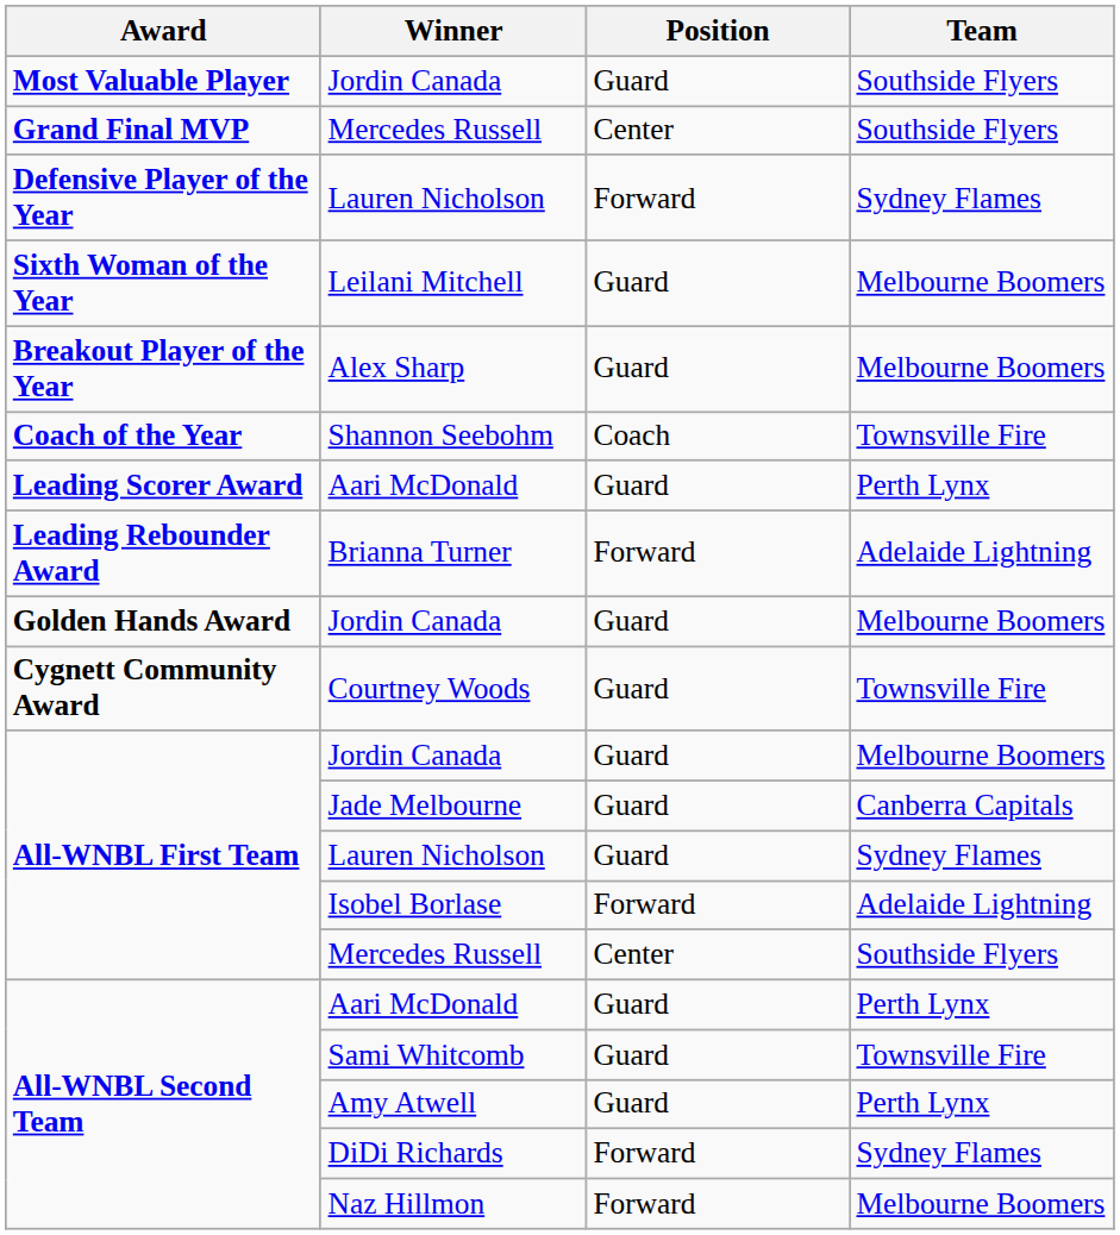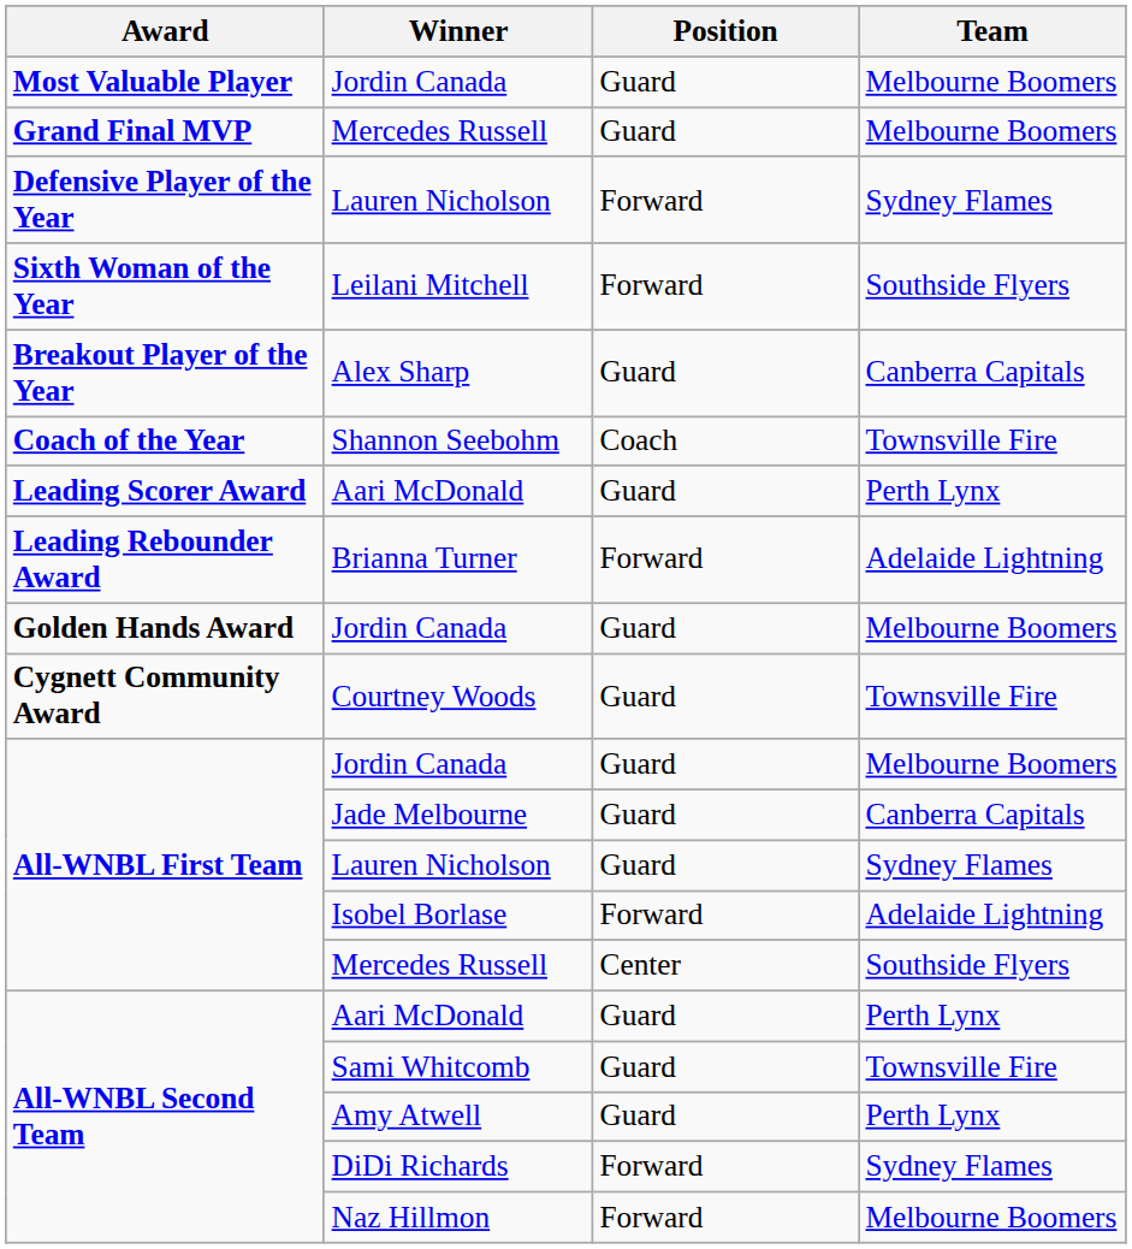Most Valuable Player / Jordin Canada | Team: Southside Flyers -> Melbourne Boomers
Grand Final MVP / Mercedes Russell | Position: Center -> Guard
Grand Final MVP / Mercedes Russell | Team: Southside Flyers -> Melbourne Boomers
Leilani Mitchell | Position: Guard -> Forward
Leilani Mitchell | Team: Melbourne Boomers -> Southside Flyers
Alex Sharp | Team: Melbourne Boomers -> Canberra Capitals
